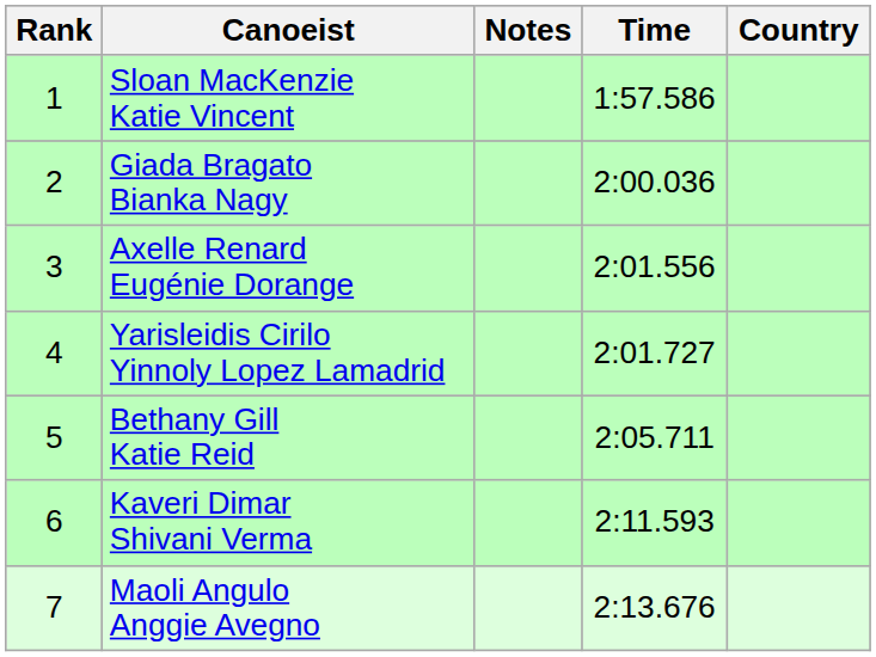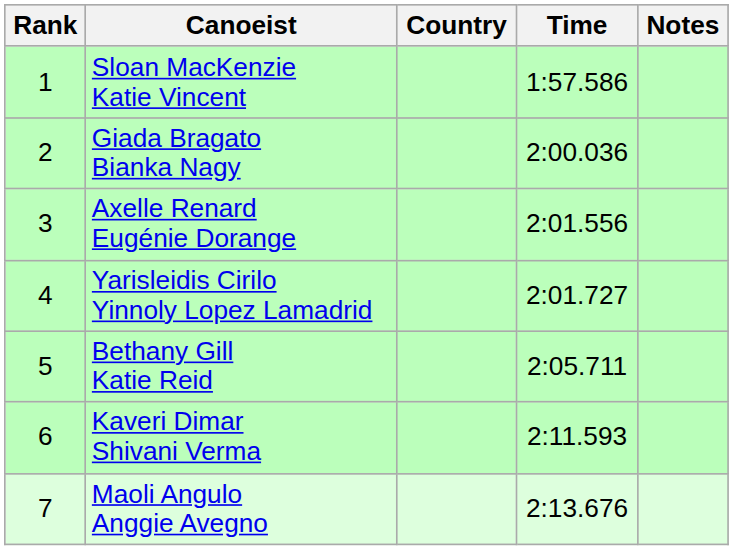columns swapped: Country <-> Notes
